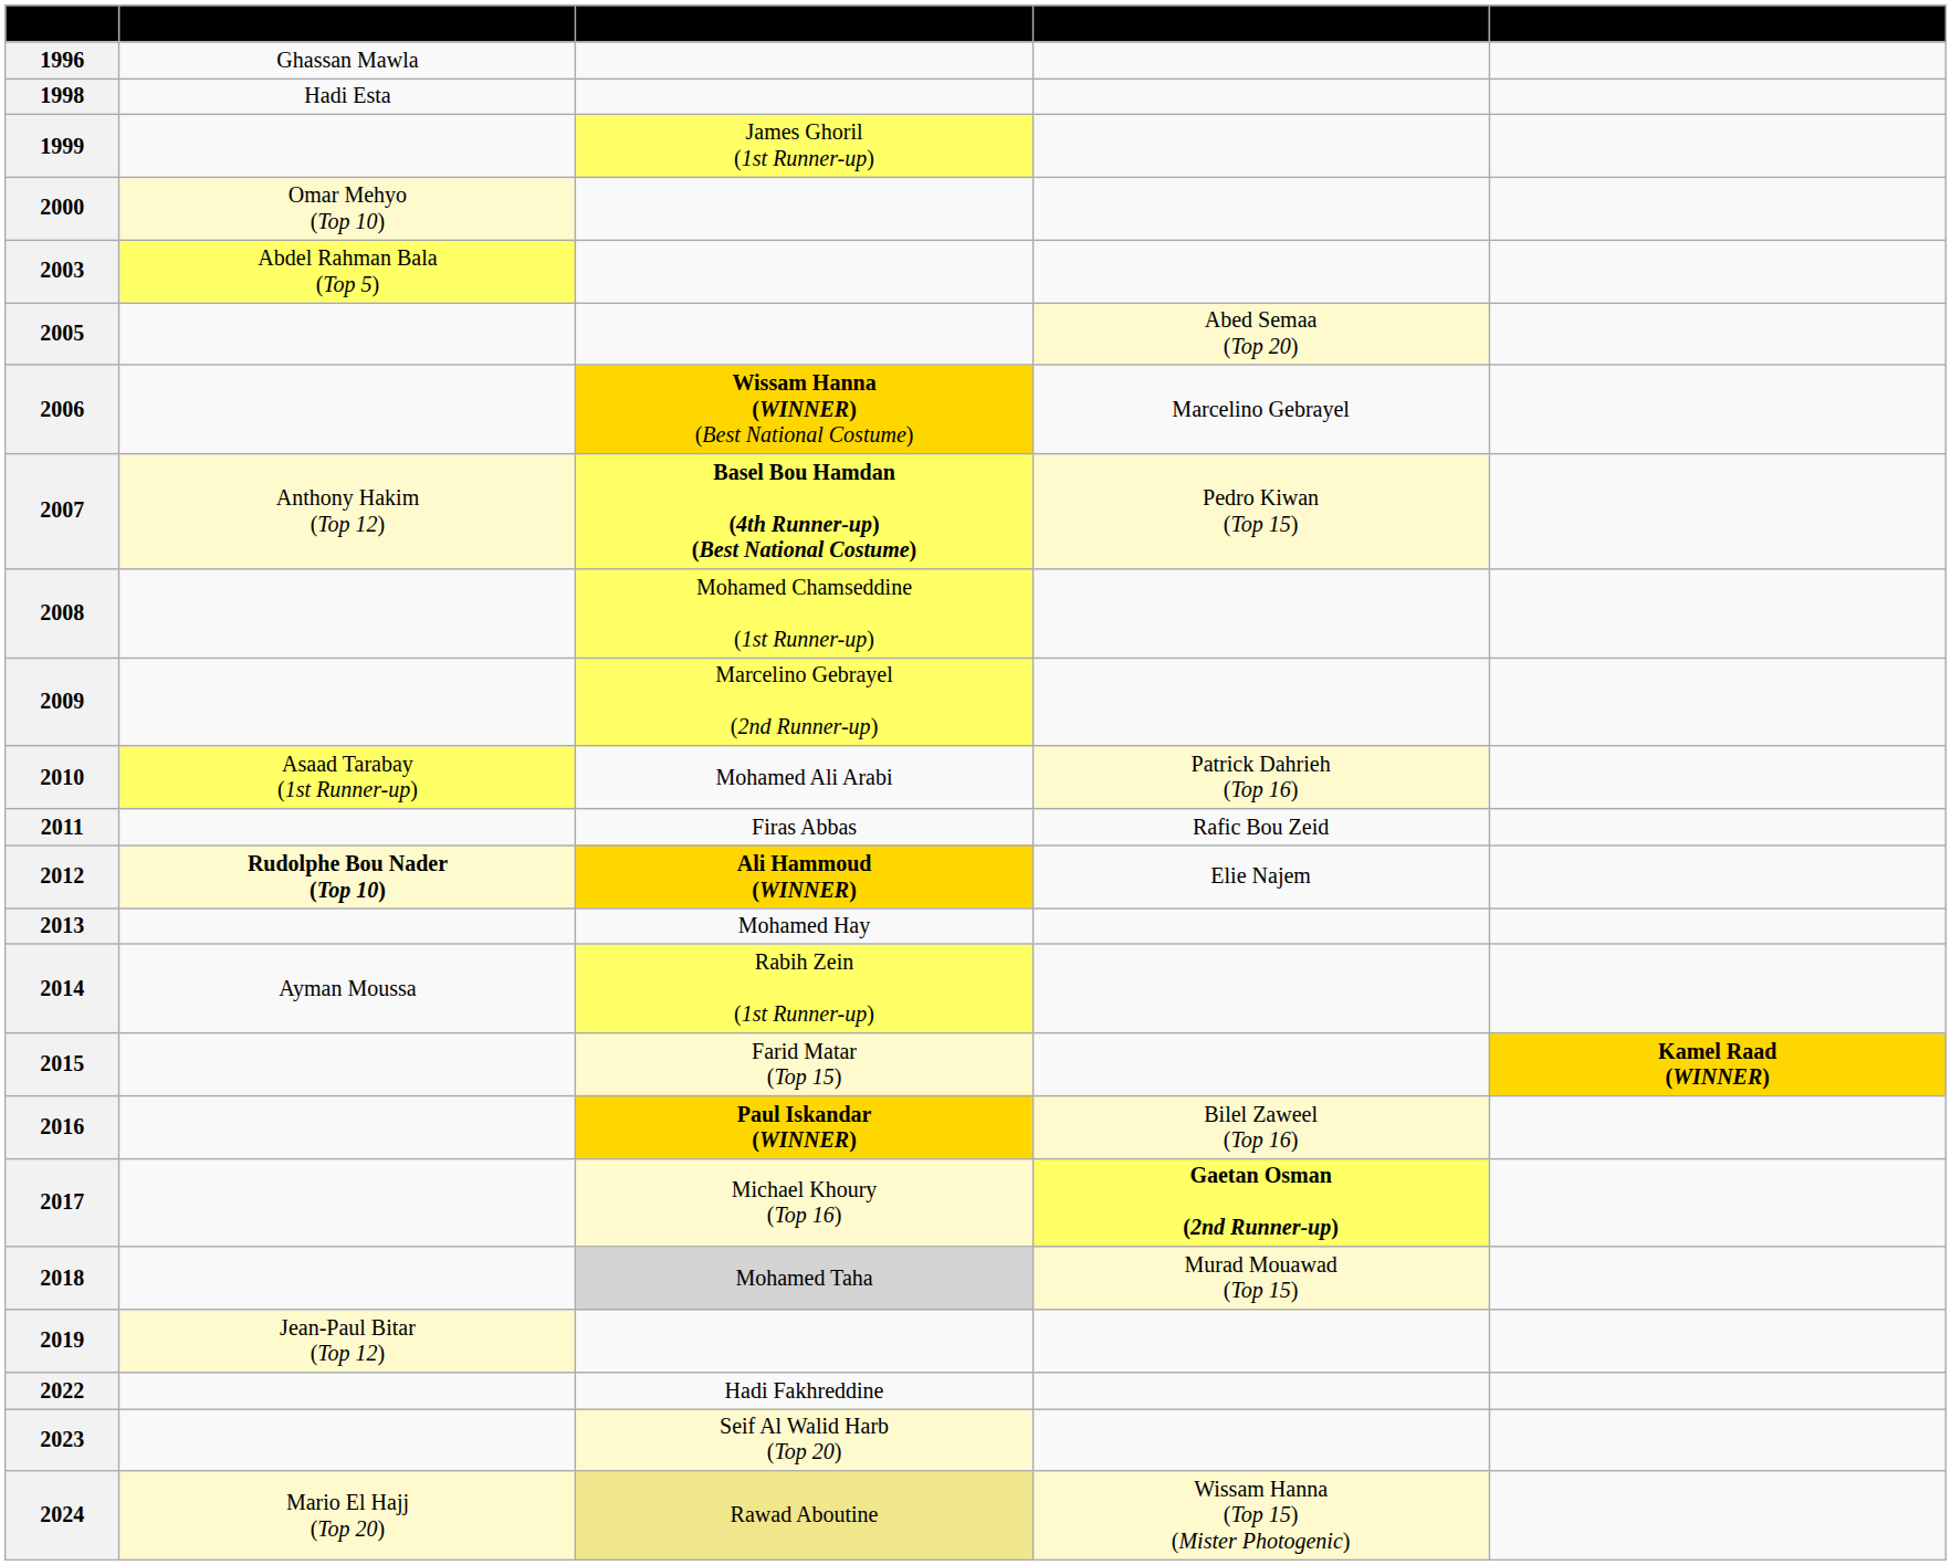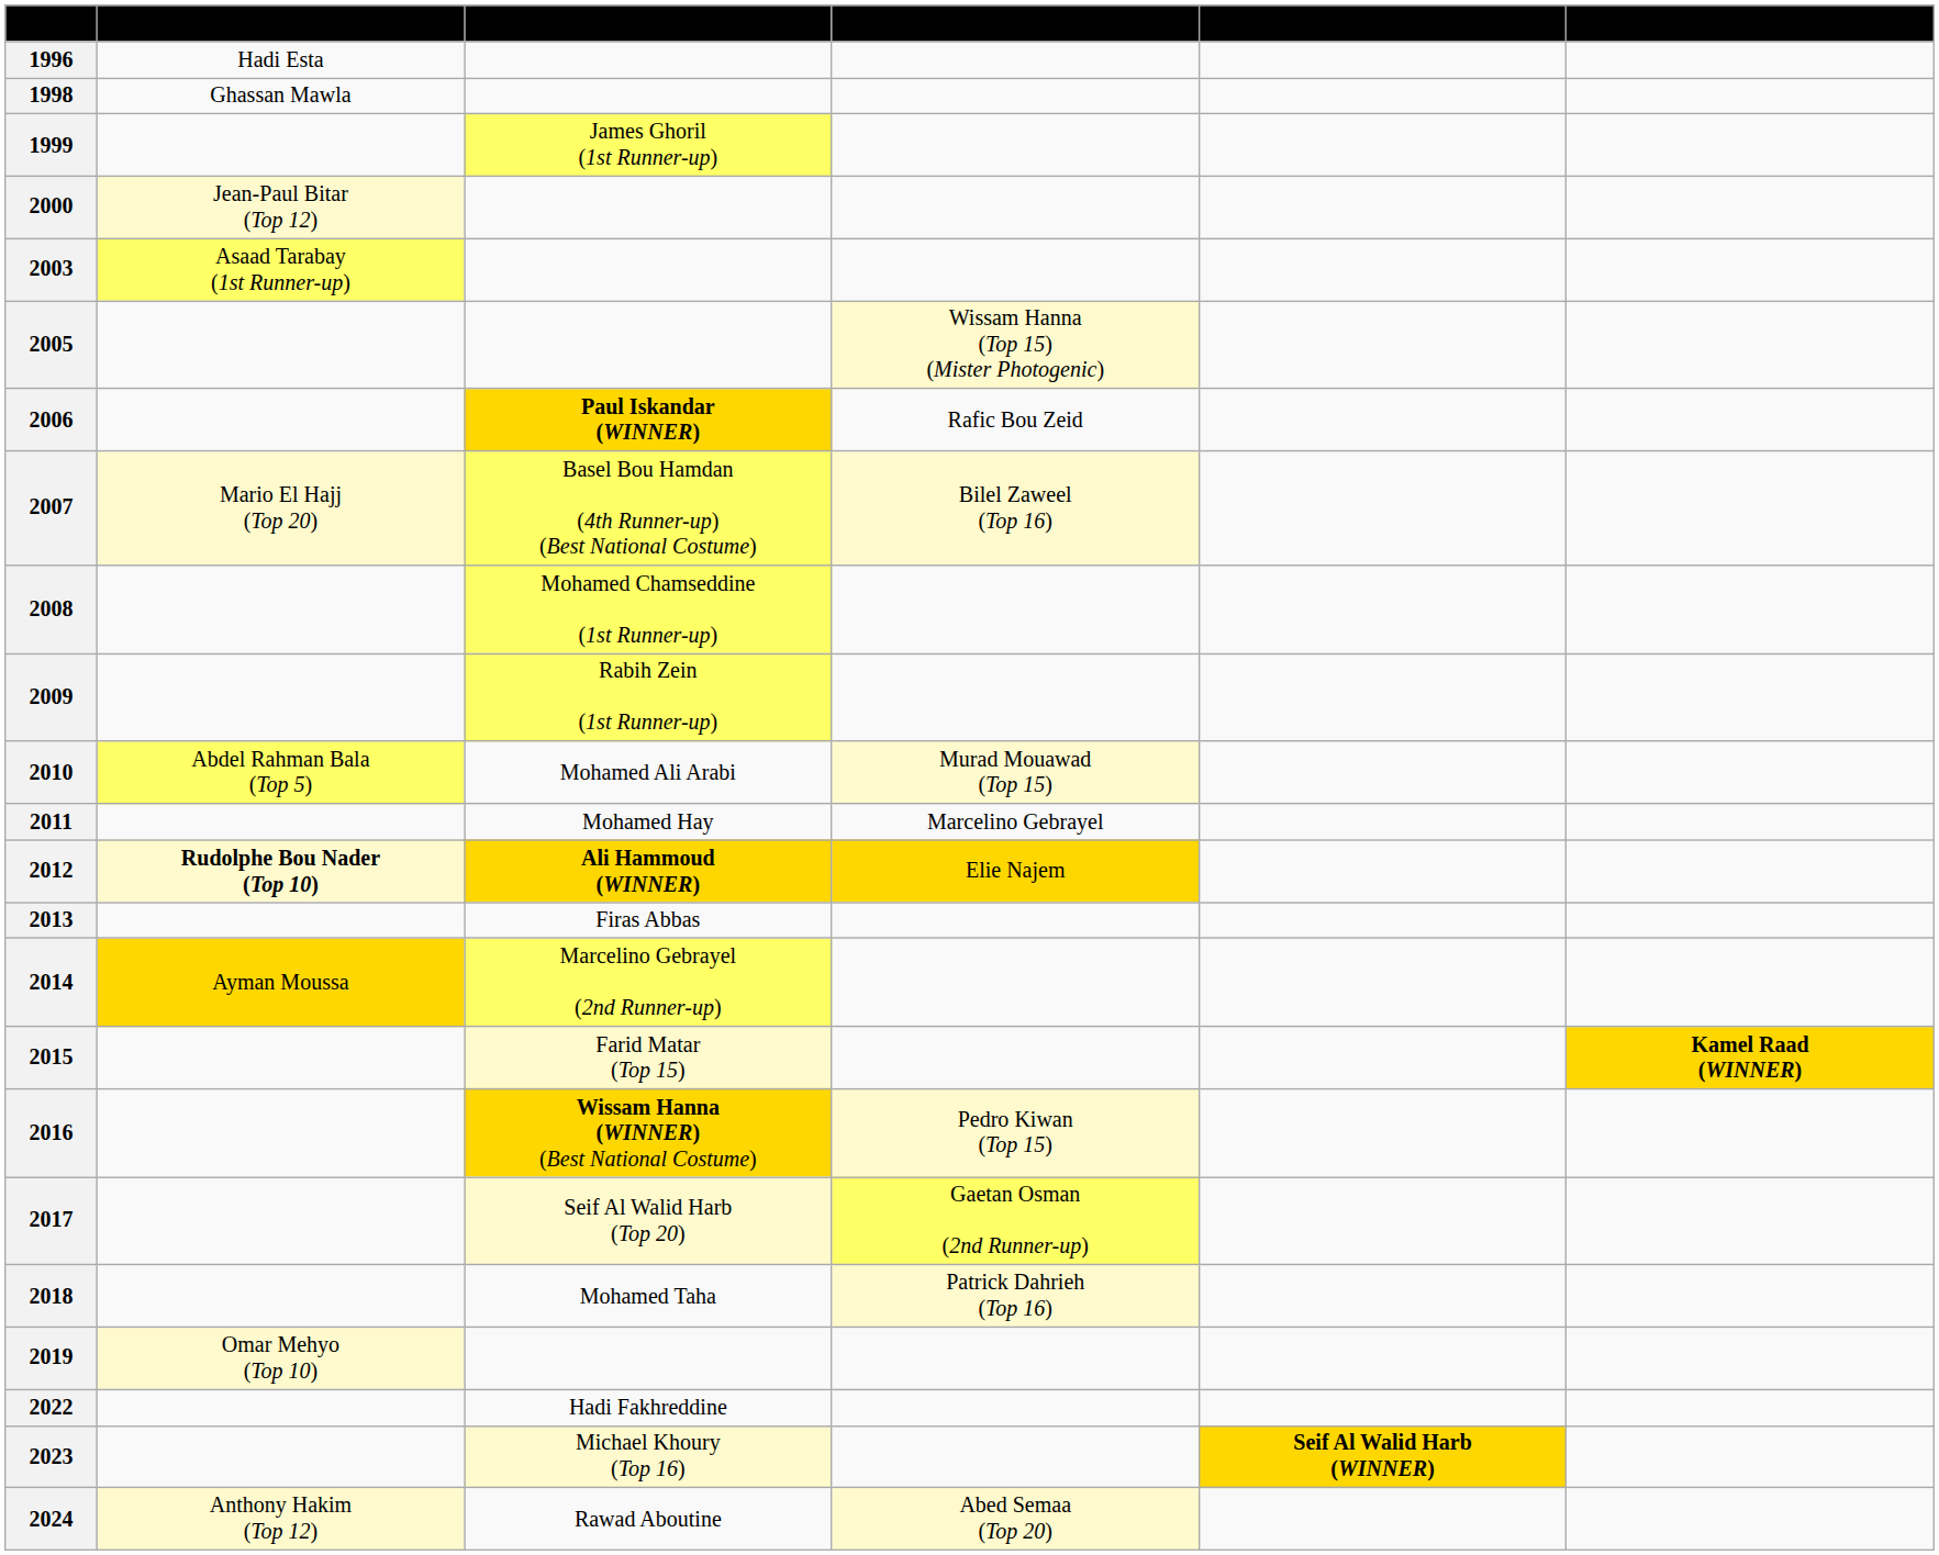+ column: Mister Grand International | Seif Al Walid Harb (WINNER)
1996 | Mister World: Ghassan Mawla -> Hadi Esta
1998 | Mister World: Hadi Esta -> Ghassan Mawla
2000 | Mister World: Omar Mehyo (Top 10) -> Jean-Paul Bitar (Top 12)
2003 | Mister World: Abdel Rahman Bala (Top 5) -> Asaad Tarabay (1st Runner-up)
2005 | Manhunt International: Abed Semaa (Top 20) -> Wissam Hanna (Top 15) (Mister Photogenic)
2006 | Mister International: Wissam Hanna (WINNER) (Best National Costume) -> Paul Iskandar (WINNER)
2006 | Manhunt International: Marcelino Gebrayel -> Rafic Bou Zeid
2007 | Mister World: Anthony Hakim (Top 12) -> Mario El Hajj (Top 20)
2007 | Mister International: bold -> normal
2007 | Manhunt International: Pedro Kiwan (Top 15) -> Bilel Zaweel (Top 16)
2009 | Mister International: Marcelino Gebrayel (2nd Runner-up) -> Rabih Zein (1st Runner-up)
2010 | Mister World: Asaad Tarabay (1st Runner-up) -> Abdel Rahman Bala (Top 5)
2010 | Manhunt International: Patrick Dahrieh (Top 16) -> Murad Mouawad (Top 15)
2011 | Mister International: Firas Abbas -> Mohamed Hay
2011 | Manhunt International: Rafic Bou Zeid -> Marcelino Gebrayel
2012 | Manhunt International: no background -> gold background
2013 | Mister International: Mohamed Hay -> Firas Abbas
2014 | Mister World: no background -> gold background
2014 | Mister International: Rabih Zein (1st Runner-up) -> Marcelino Gebrayel (2nd Runner-up)
2016 | Mister International: Paul Iskandar (WINNER) -> Wissam Hanna (WINNER) (Best National Costume)
2016 | Manhunt International: Bilel Zaweel (Top 16) -> Pedro Kiwan (Top 15)
2017 | Mister International: Michael Khoury (Top 16) -> Seif Al Walid Harb (Top 20)
2017 | Manhunt International: bold -> normal
2018 | Mister International: lightgrey background -> no background
2018 | Manhunt International: Murad Mouawad (Top 15) -> Patrick Dahrieh (Top 16)
2019 | Mister World: Jean-Paul Bitar (Top 12) -> Omar Mehyo (Top 10)
2023 | Mister International: Seif Al Walid Harb (Top 20) -> Michael Khoury (Top 16)
2024 | Mister World: Mario El Hajj (Top 20) -> Anthony Hakim (Top 12)
2024 | Mister International: khaki background -> no background
2024 | Manhunt International: Wissam Hanna (Top 15) (Mister Photogenic) -> Abed Semaa (Top 20)
